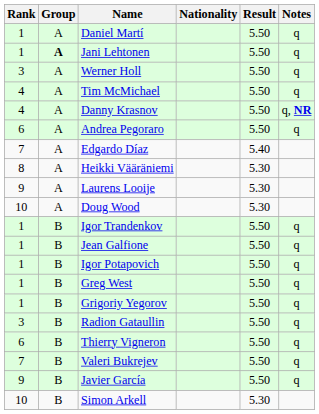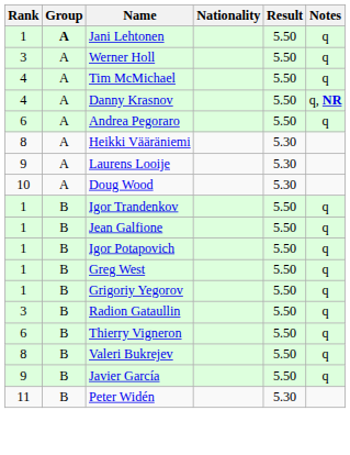- row: 1 | A | Daniel Martí | 5.50 | q
- row: 7 | A | Edgardo Díaz | 5.40
Valeri Bukrejev | Rank: 7 -> 8
- row: 10 | B | Simon Arkell | 5.30
+ row: 11 | B | Peter Widén | 5.30
